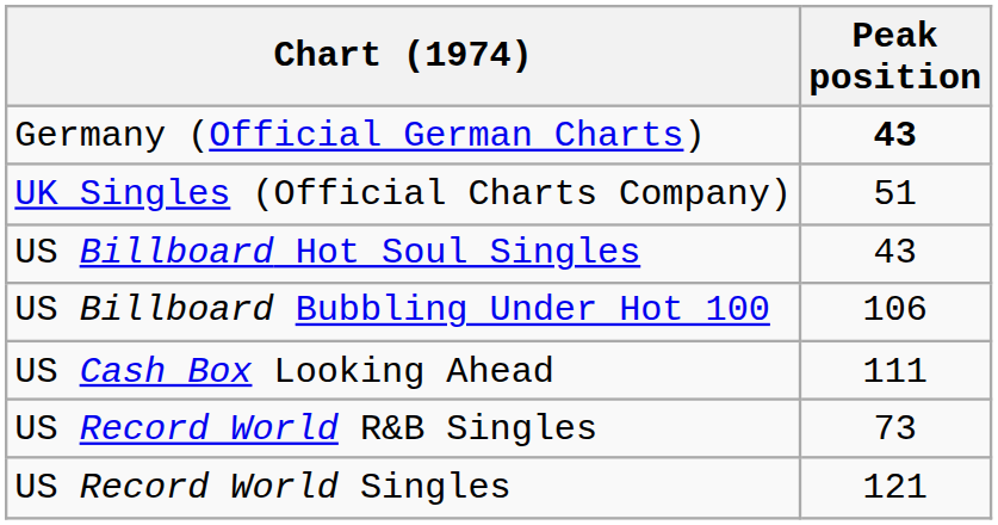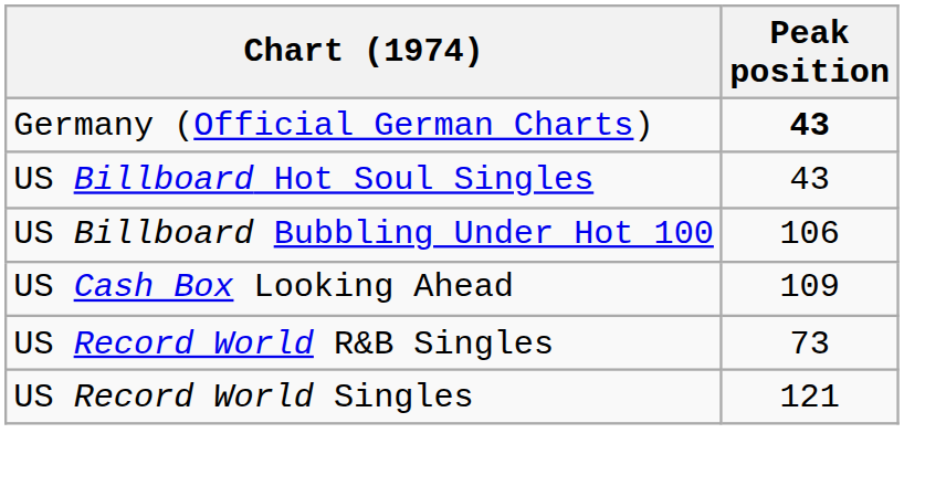- row: UK Singles (Official Charts Company) | 51
US Cash Box Looking Ahead | Peak position: 111 -> 109
